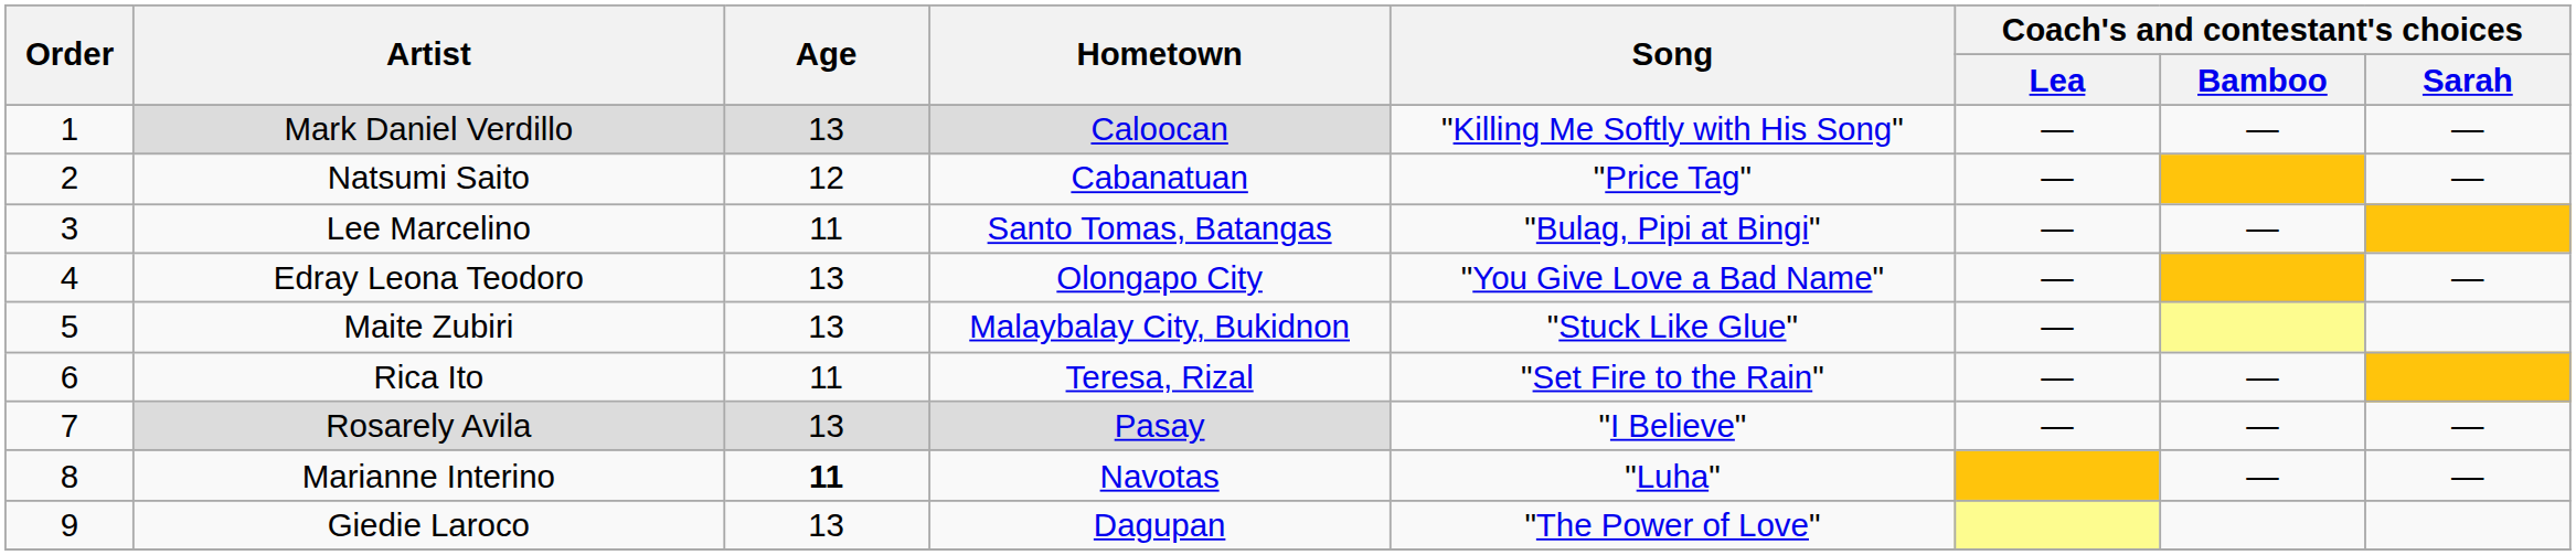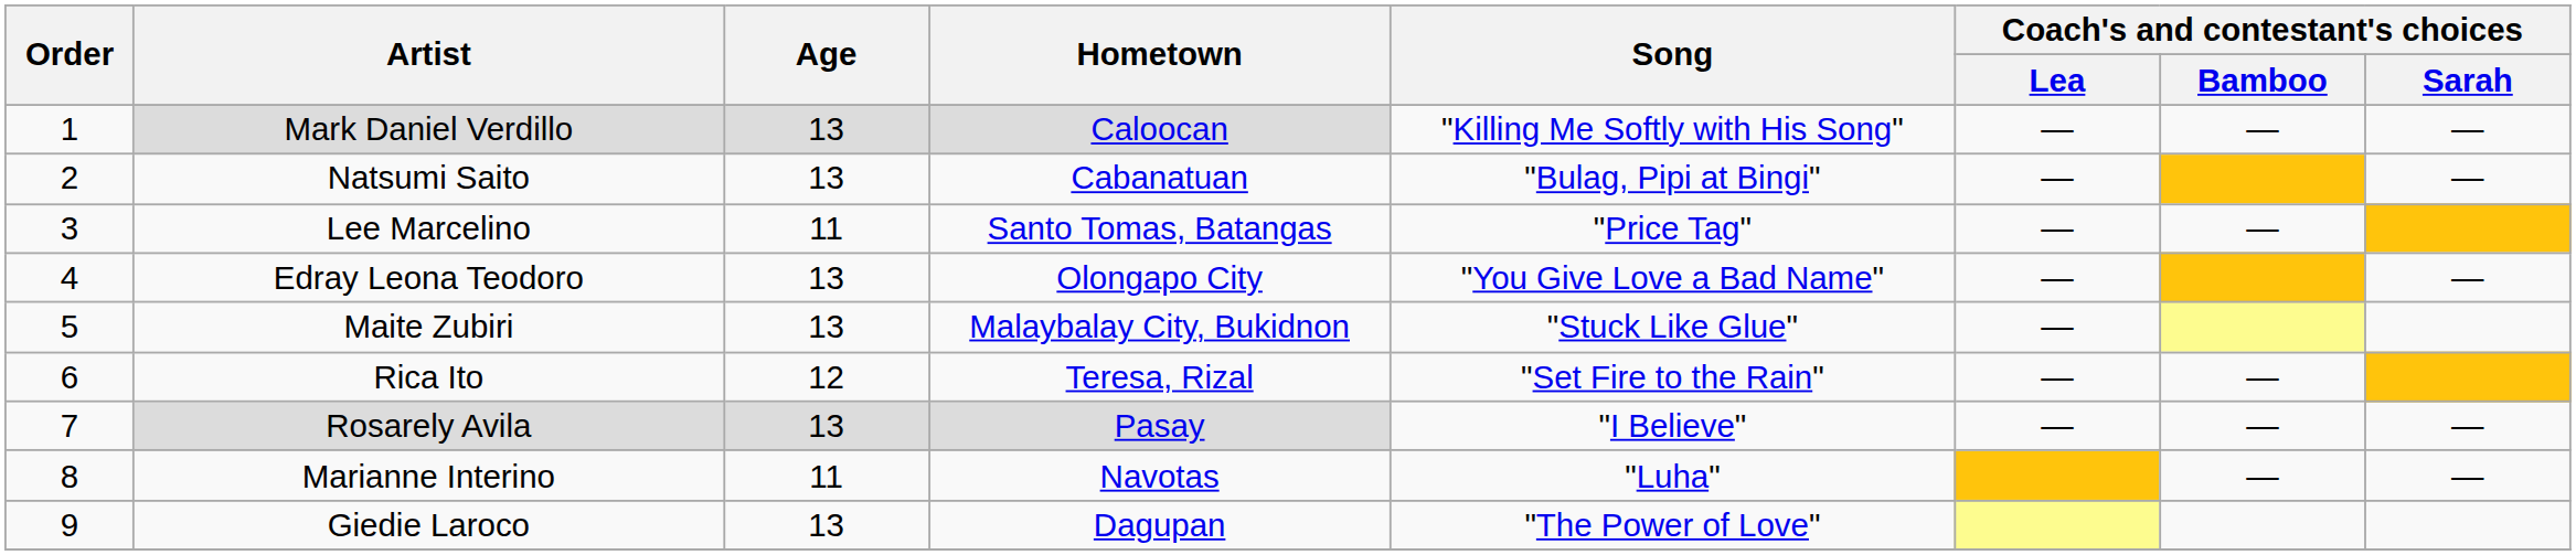Natsumi Saito | Age: 12 -> 13
Natsumi Saito | Song: "Price Tag" -> "Bulag, Pipi at Bingi"
Lee Marcelino | Song: "Bulag, Pipi at Bingi" -> "Price Tag"
Rica Ito | Age: 11 -> 12
Marianne Interino | Age: bold -> normal
